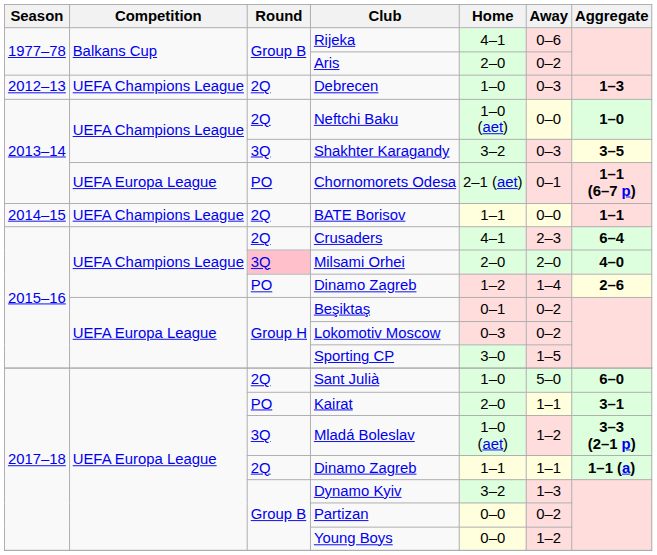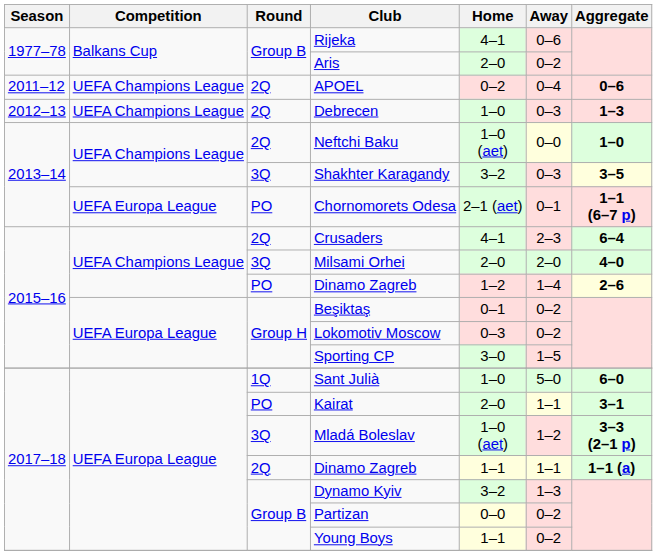+ row: 2011–12 | UEFA Champions League | 2Q | APOEL | 0–2 | 0–4 | 0–6
- row: 2014–15 | UEFA Champions League | 2Q | BATE Borisov | 1–1 | 0–0 | 1–1
Milsami Orhei | Round: pink background -> no background
Sant Julià | Round: 2Q -> 1Q
Young Boys | Home: 0–0 -> 1–1
Young Boys | Away: 1–2 -> 0–2
